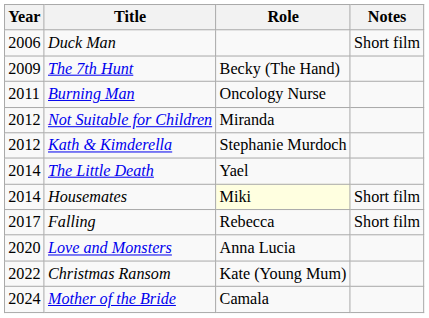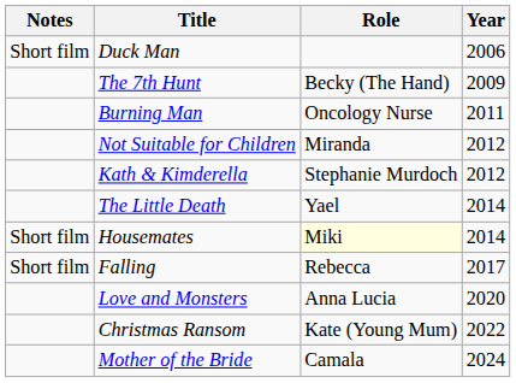columns swapped: Year <-> Notes
